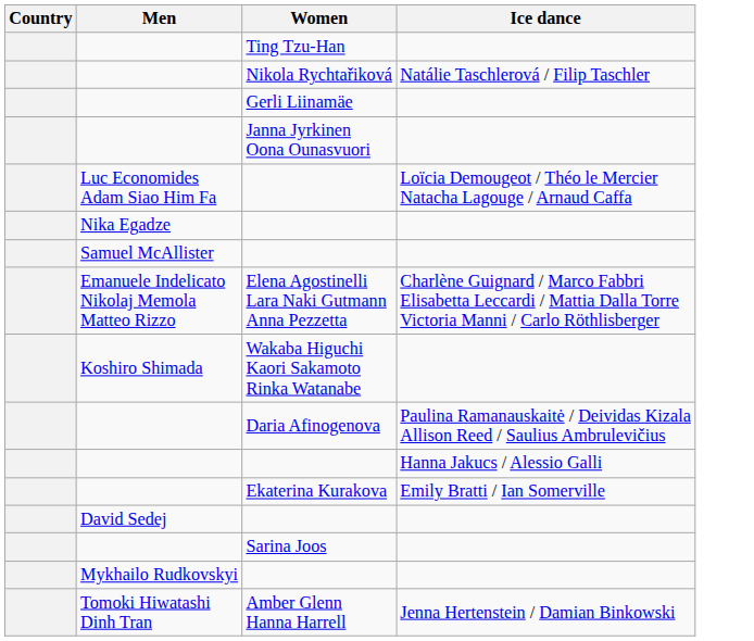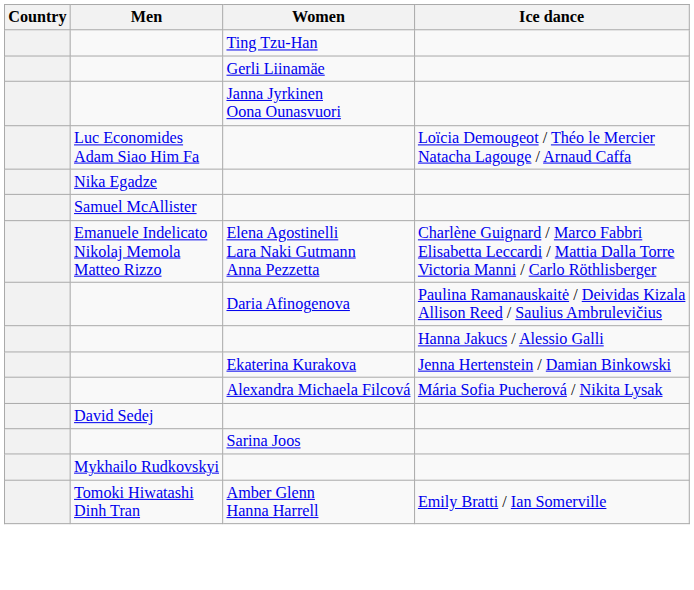- row: Nikola Rychtařiková | Natálie Taschlerová / Filip Taschler
- row: Koshiro Shimada | Wakaba Higuchi Kaori Sakamoto Rinka Watanabe
Ekaterina Kurakova | Ice dance: Emily Bratti / Ian Somerville -> Jenna Hertenstein / Damian Binkowski
+ row: Alexandra Michaela Filcová | Mária Sofia Pucherová / Nikita Lysak
Amber Glenn Hanna Harrell | Ice dance: Jenna Hertenstein / Damian Binkowski -> Emily Bratti / Ian Somerville
